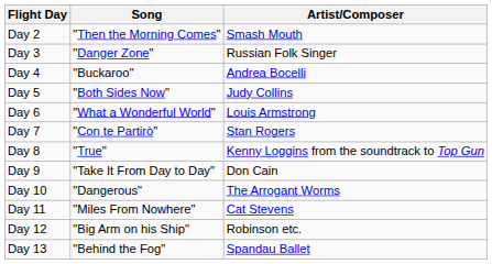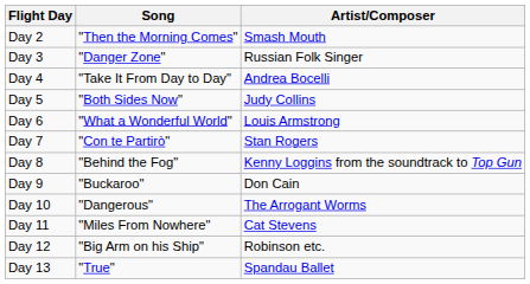Day 4 | Song: "Buckaroo" -> "Take It From Day to Day"
Day 8 | Song: "True" -> "Behind the Fog"
Day 9 | Song: "Take It From Day to Day" -> "Buckaroo"
Day 13 | Song: "Behind the Fog" -> "True"
